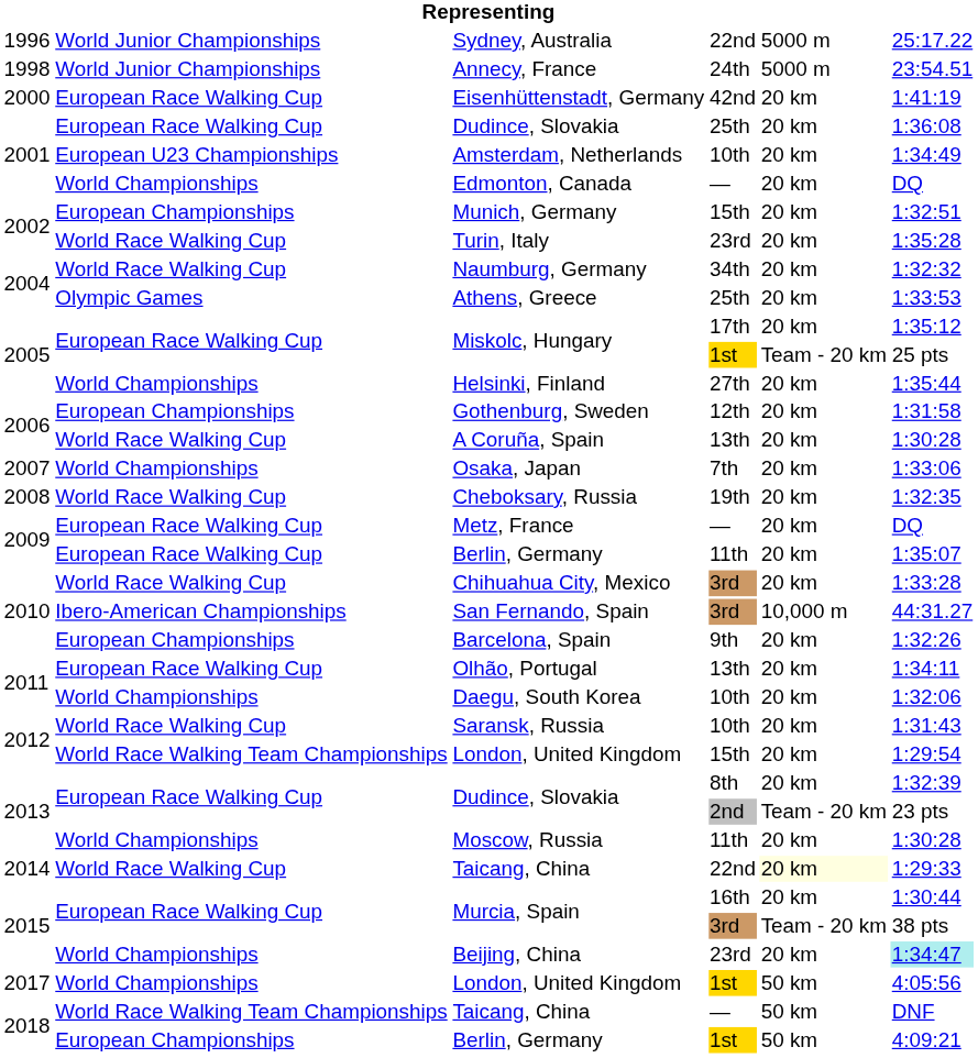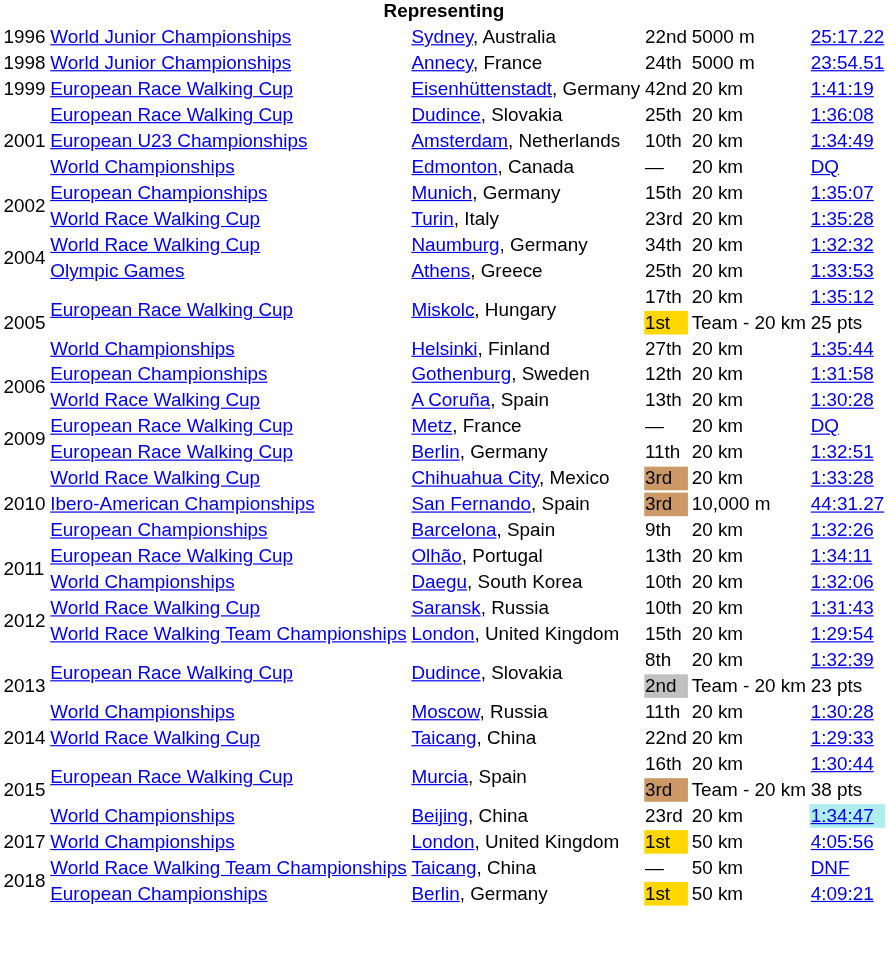Eisenhüttenstadt, Germany | column 1: 2000 -> 1999
Munich, Germany | column 6: 1:32:51 -> 1:35:07
- row: 2007 | World Championships | Osaka, Japan | 7th | 20 km | 1:33:06
- row: 2008 | World Race Walking Cup | Cheboksary, Russia | 19th | 20 km | 1:32:35
Berlin, Germany / 11th | column 6: 1:35:07 -> 1:32:51
Taicang, China / 22nd | column 5: lightyellow background -> no background
